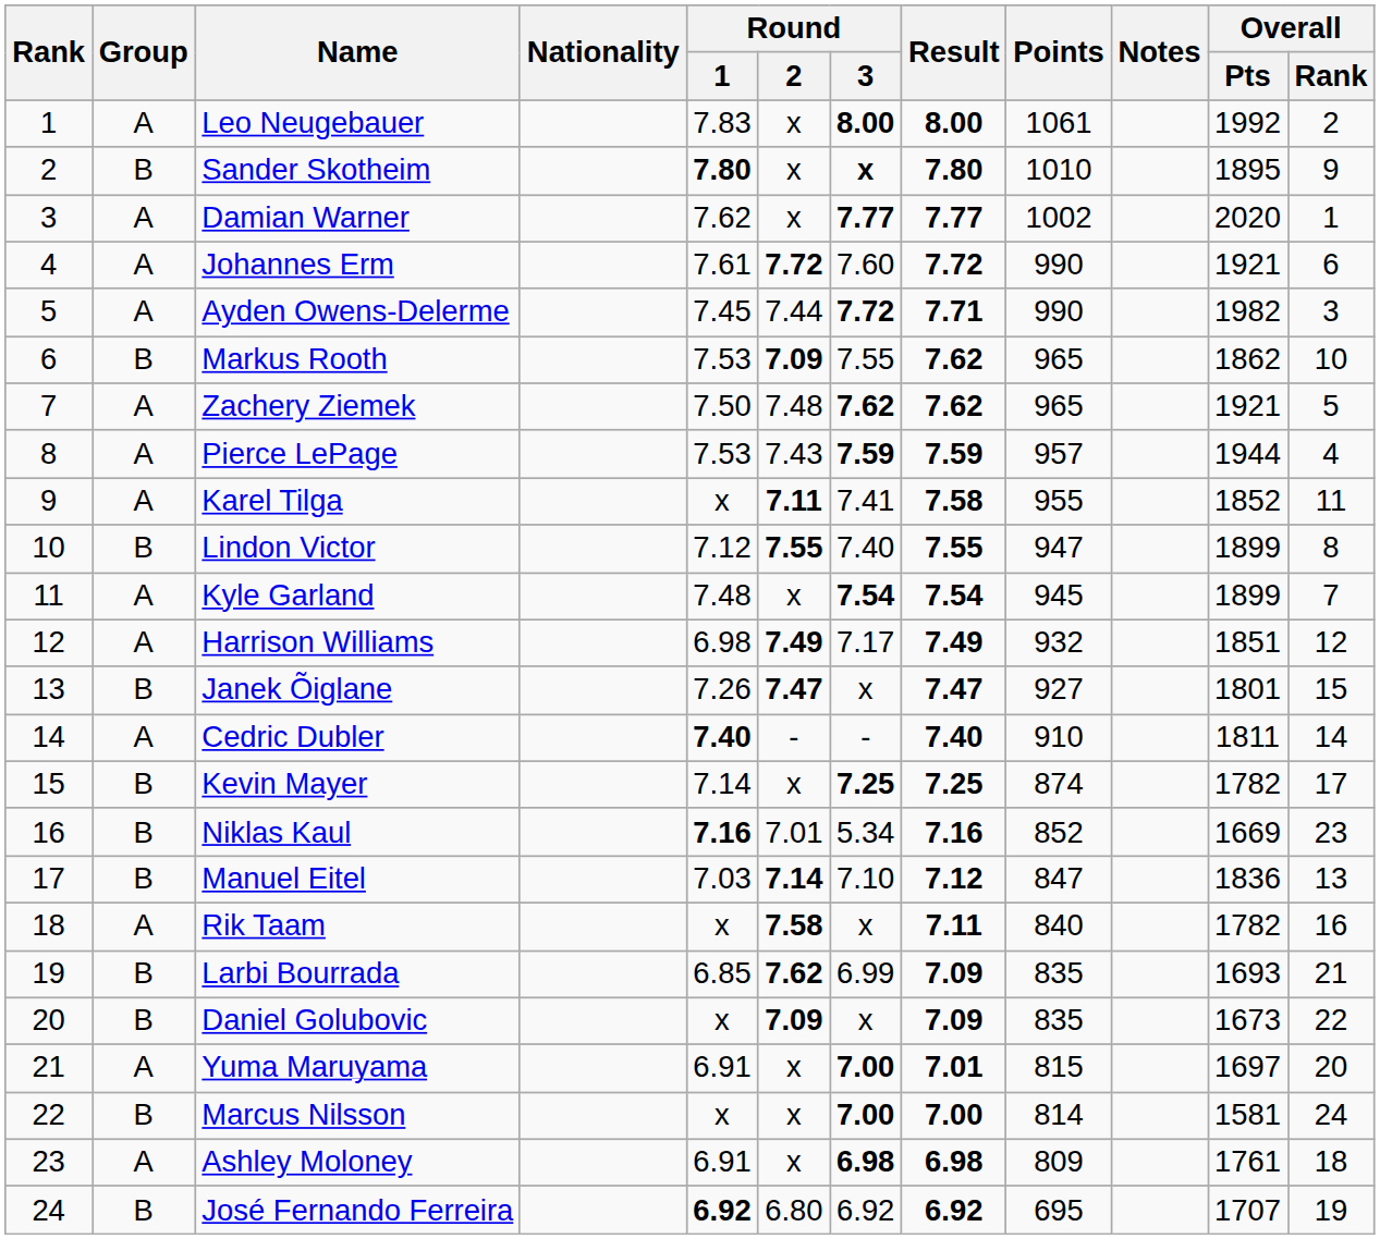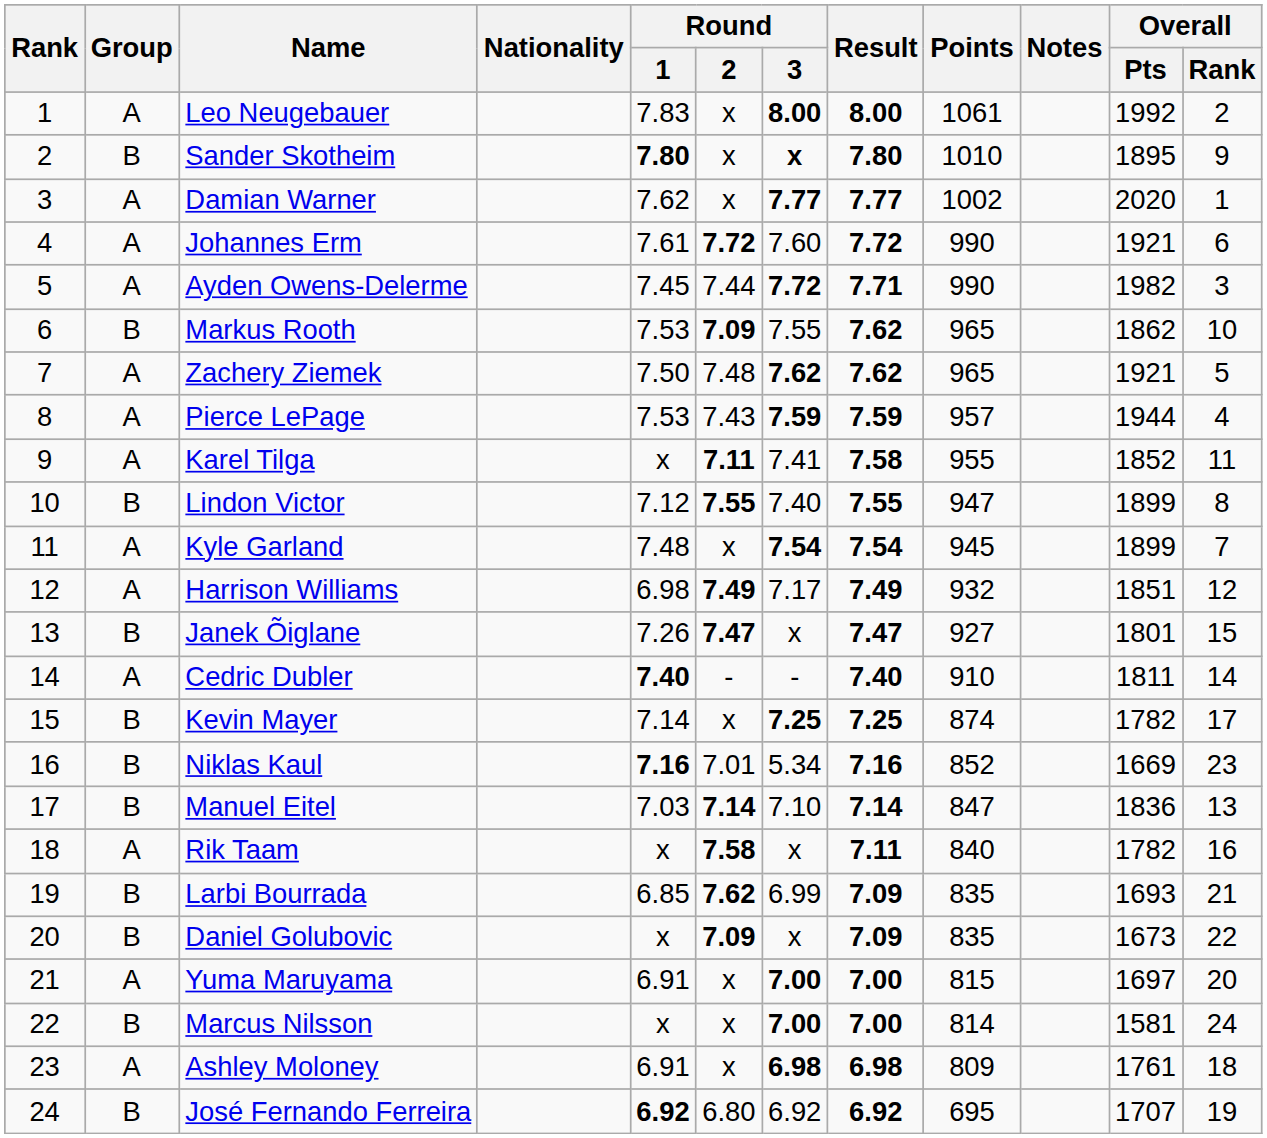Manuel Eitel | Result: 7.12 -> 7.14
Yuma Maruyama | Result: 7.01 -> 7.00
